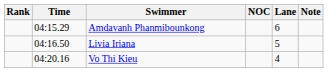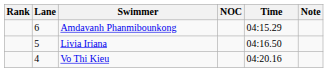columns swapped: Lane <-> Time
